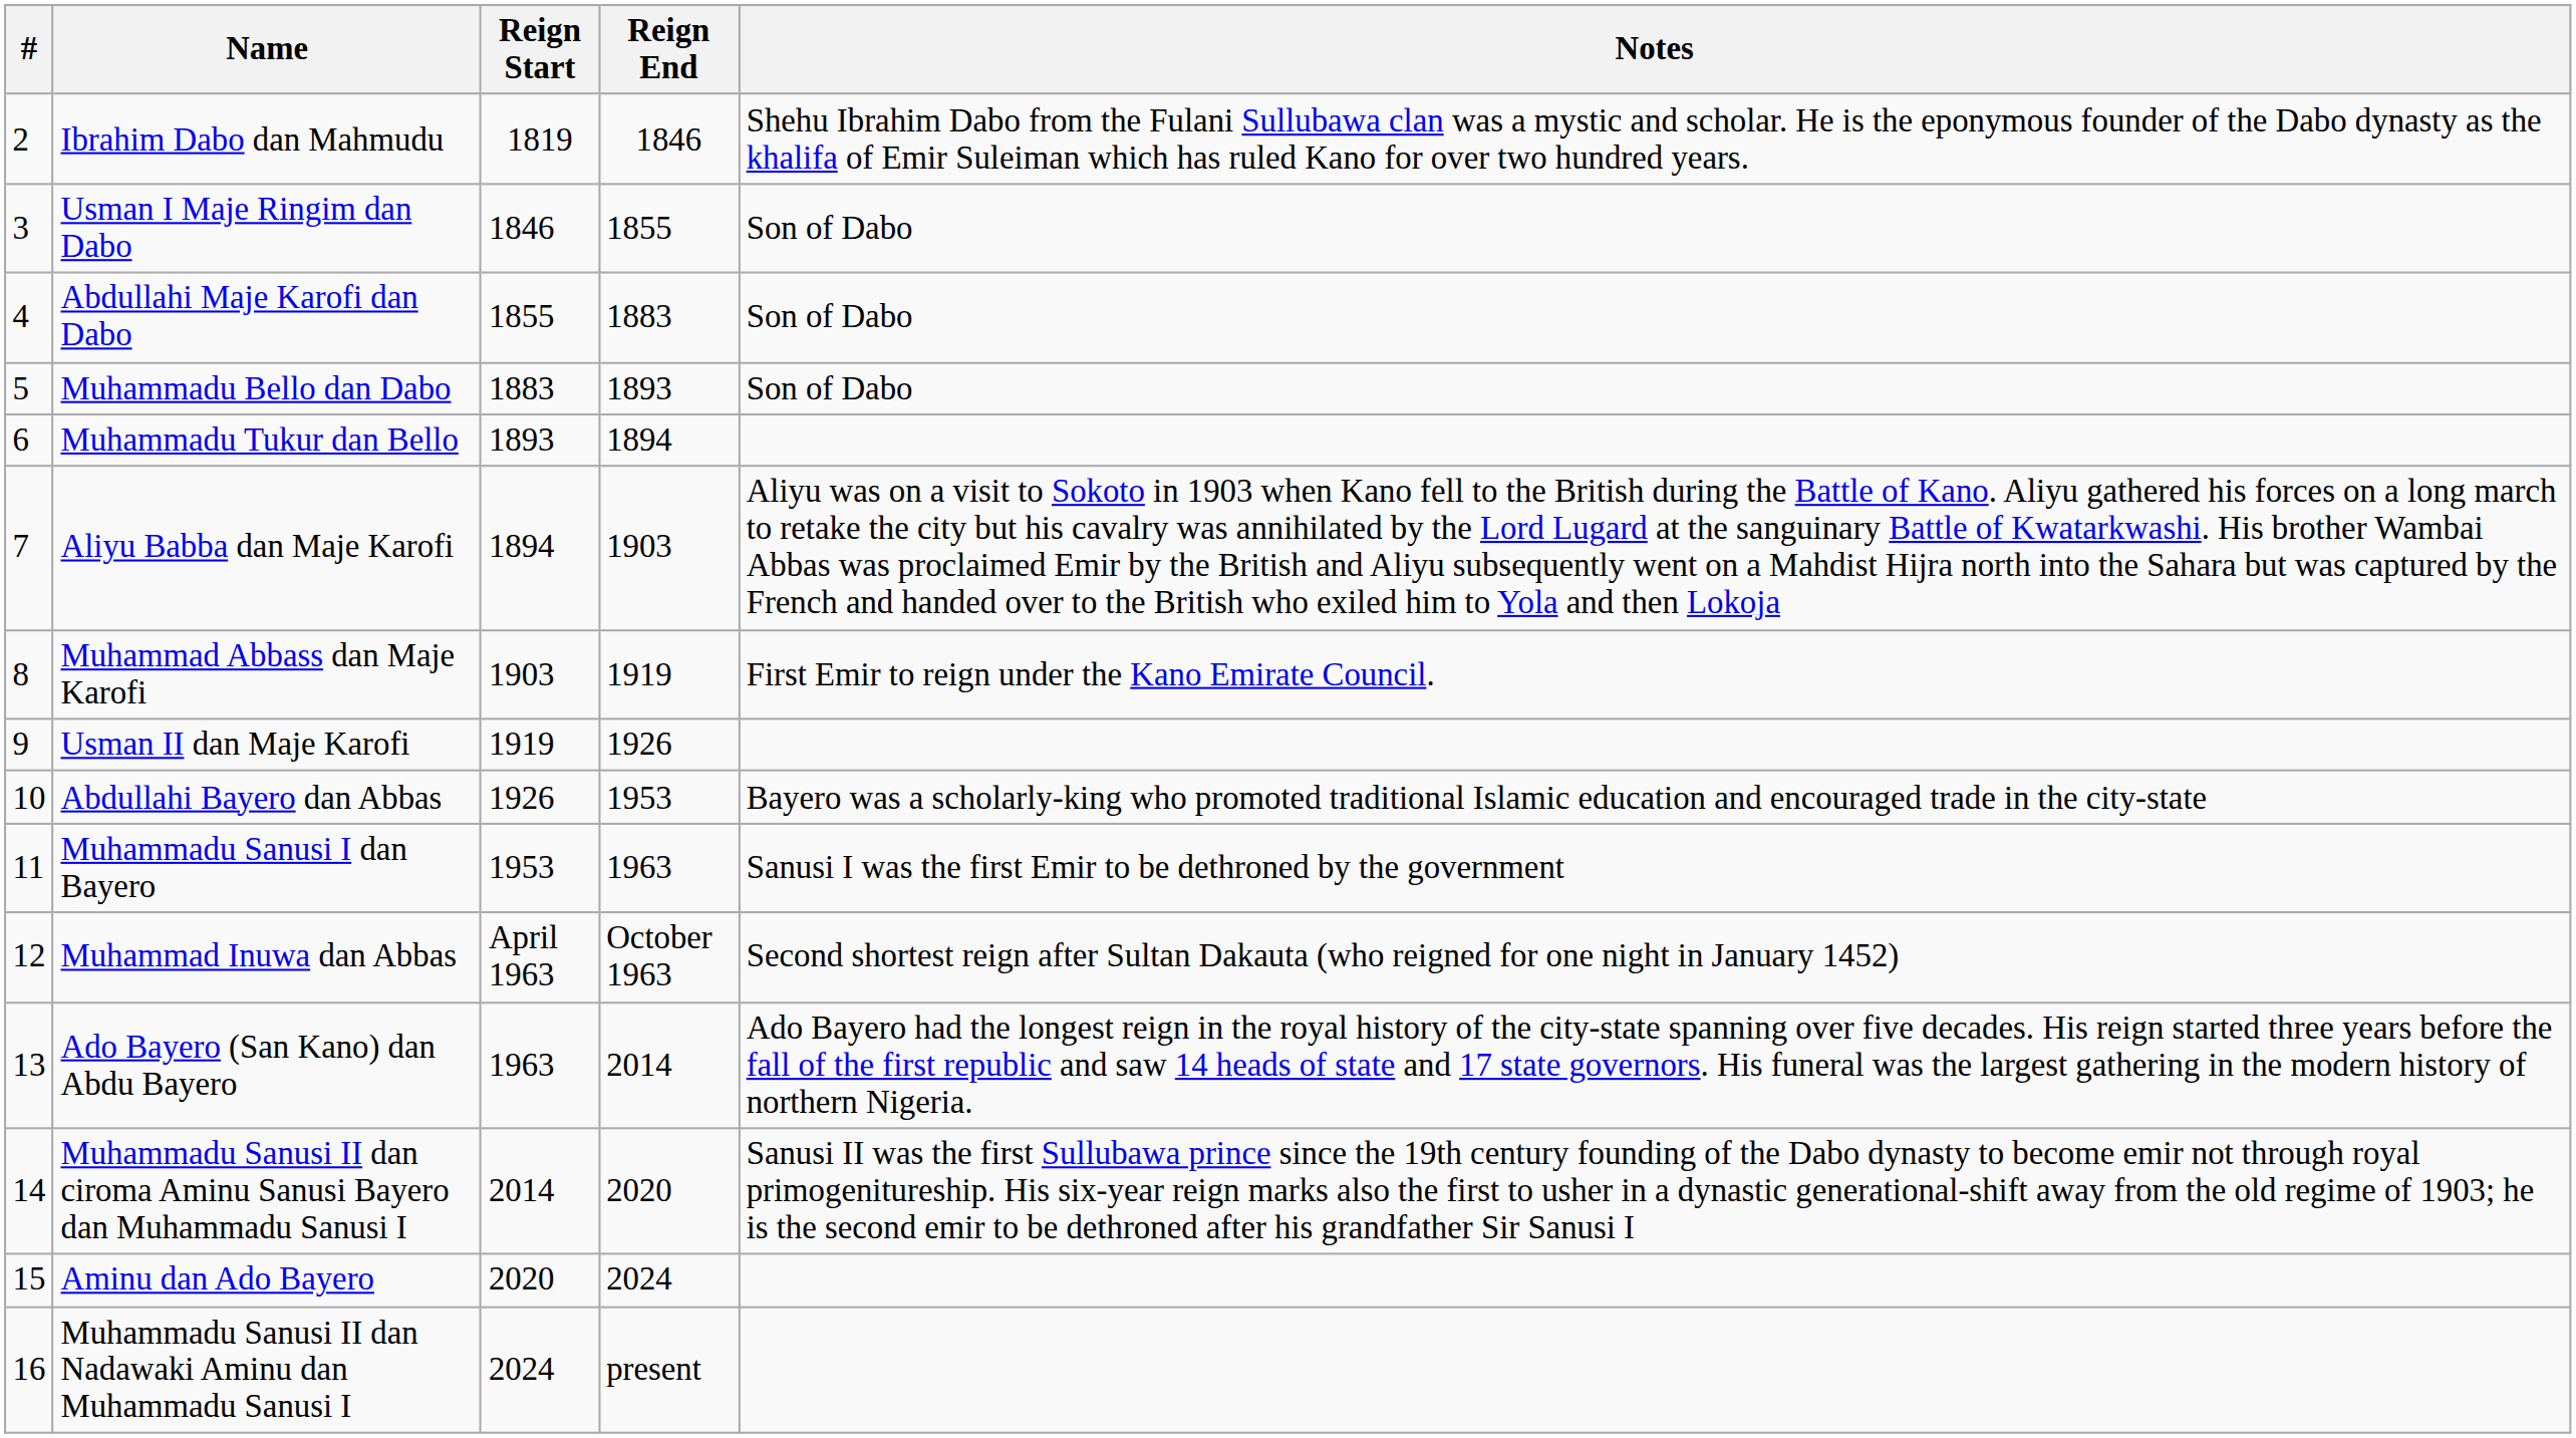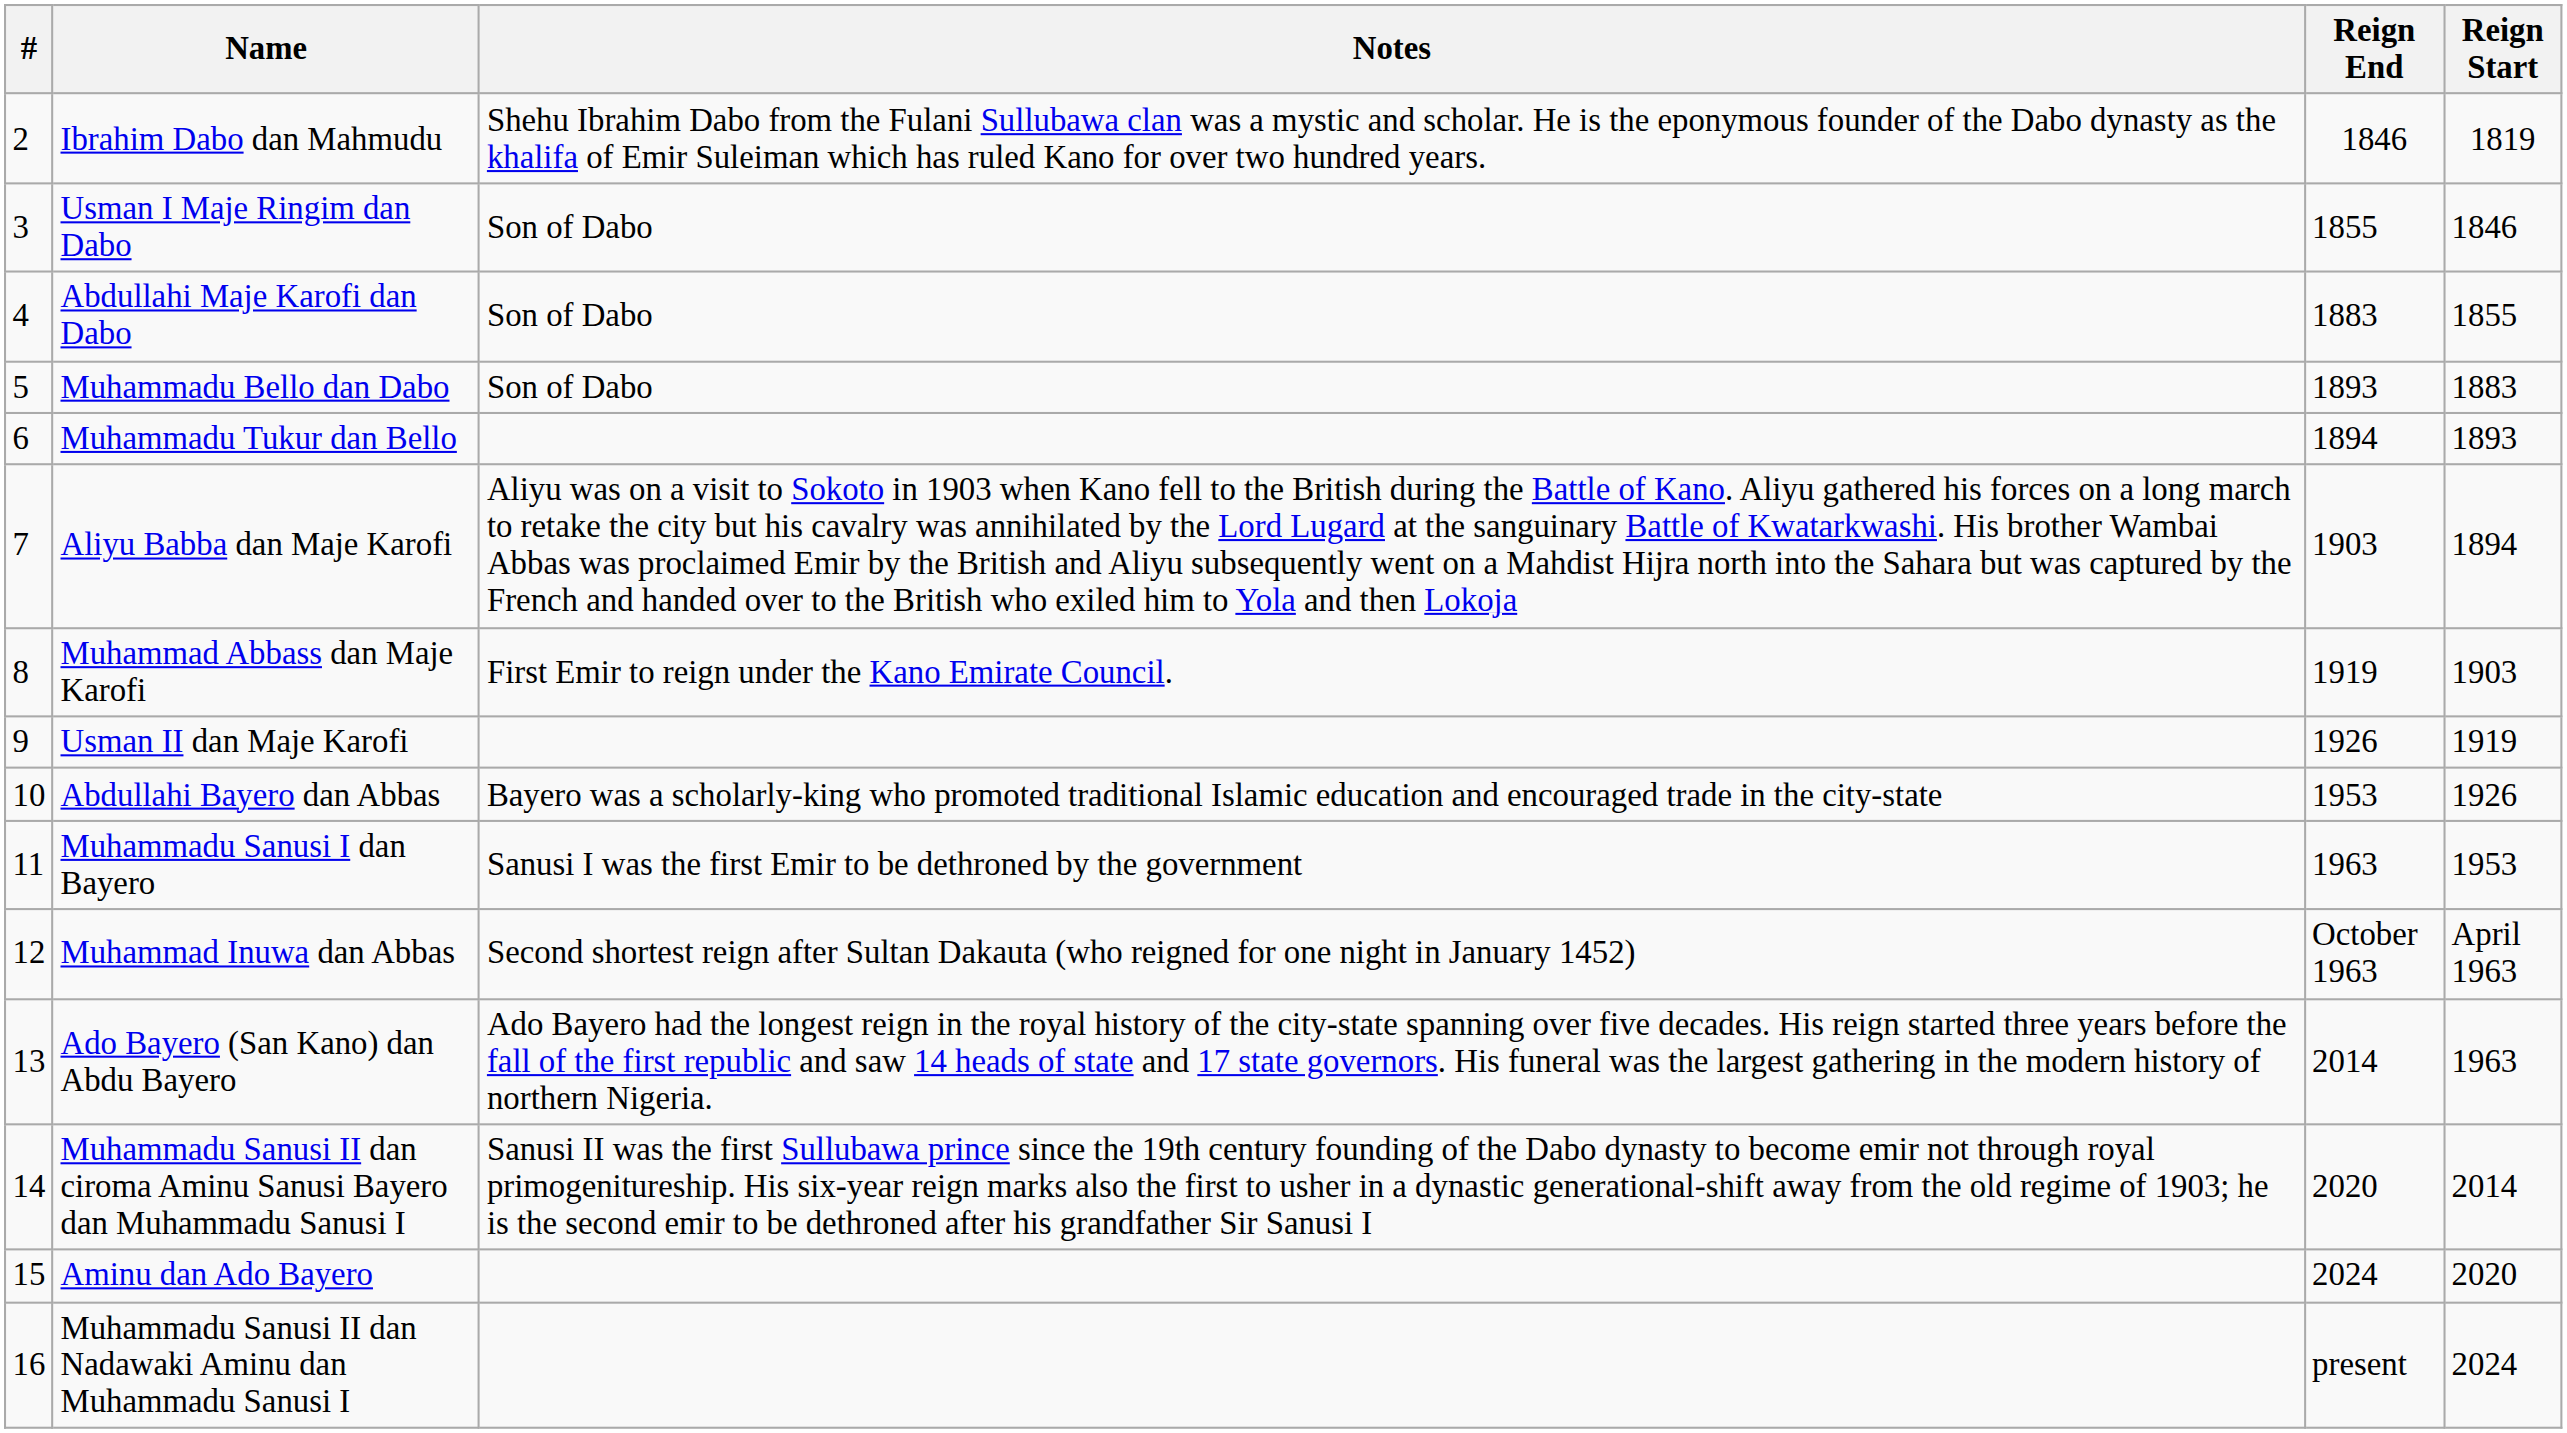columns swapped: Reign Start <-> Notes
